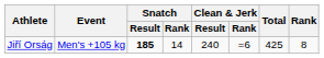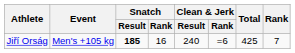Jiří Orság | Snatch / Rank: 14 -> 16
Jiří Orság | Rank: 8 -> 7
